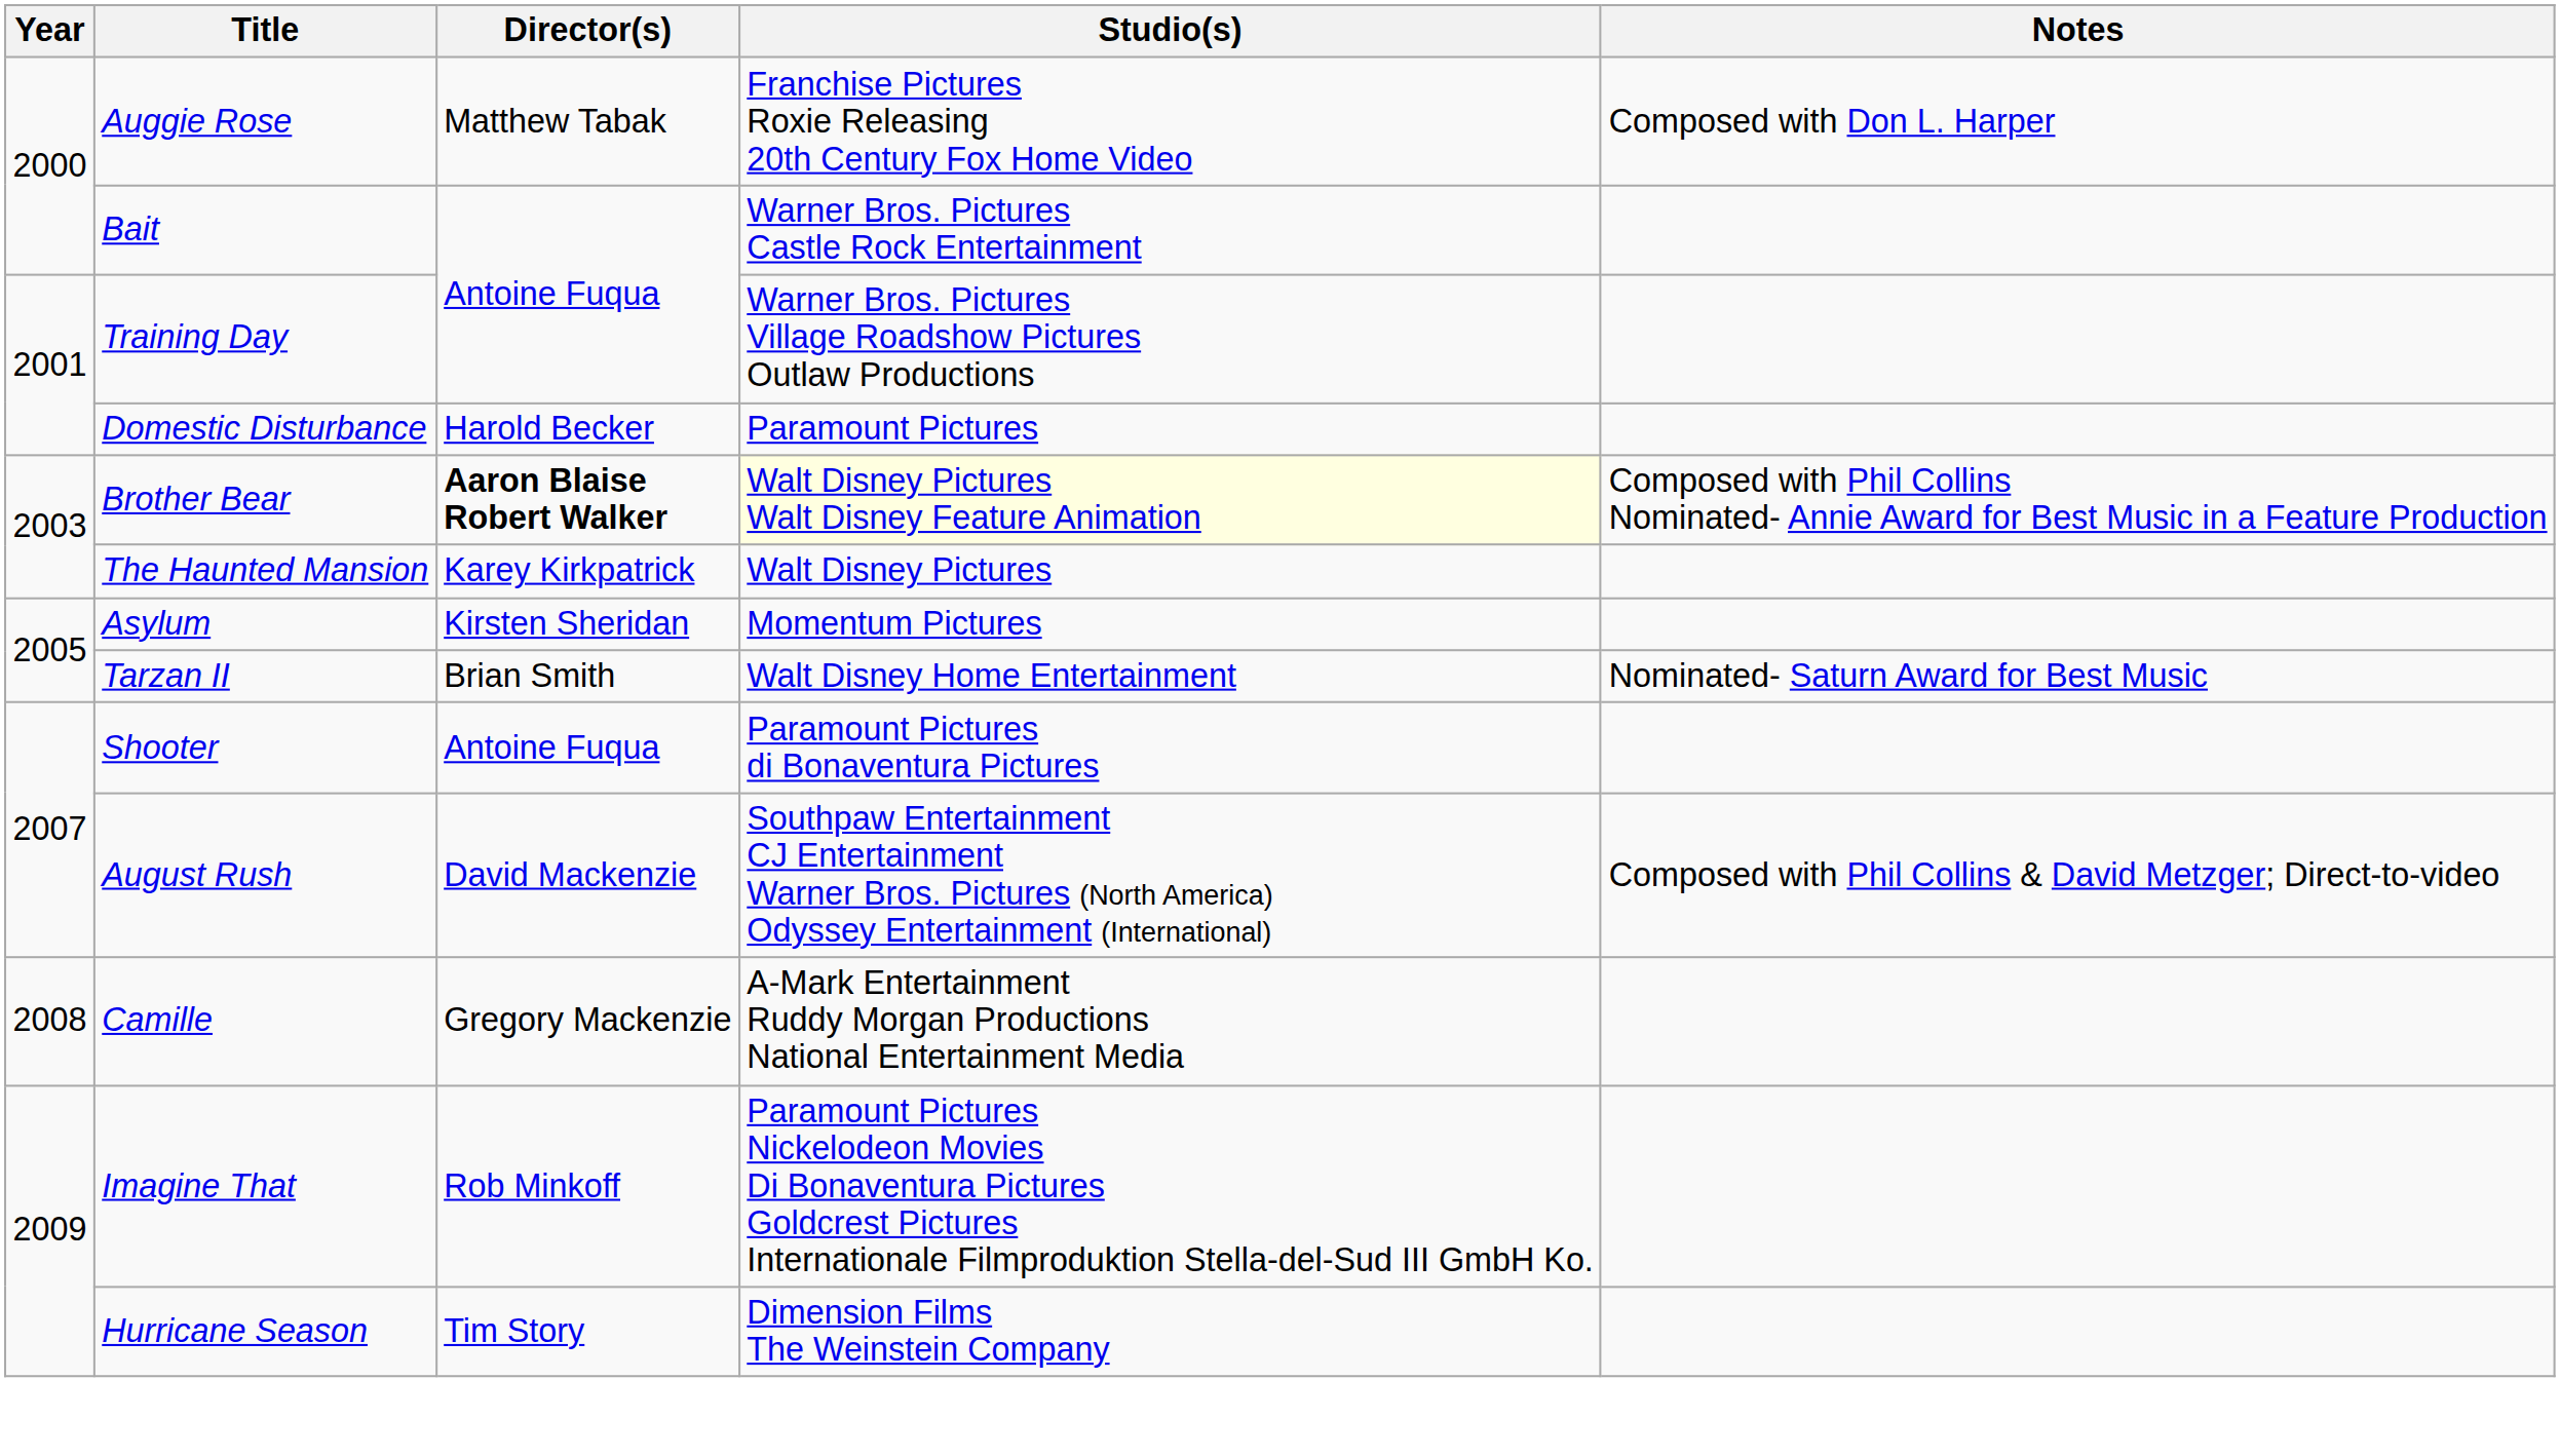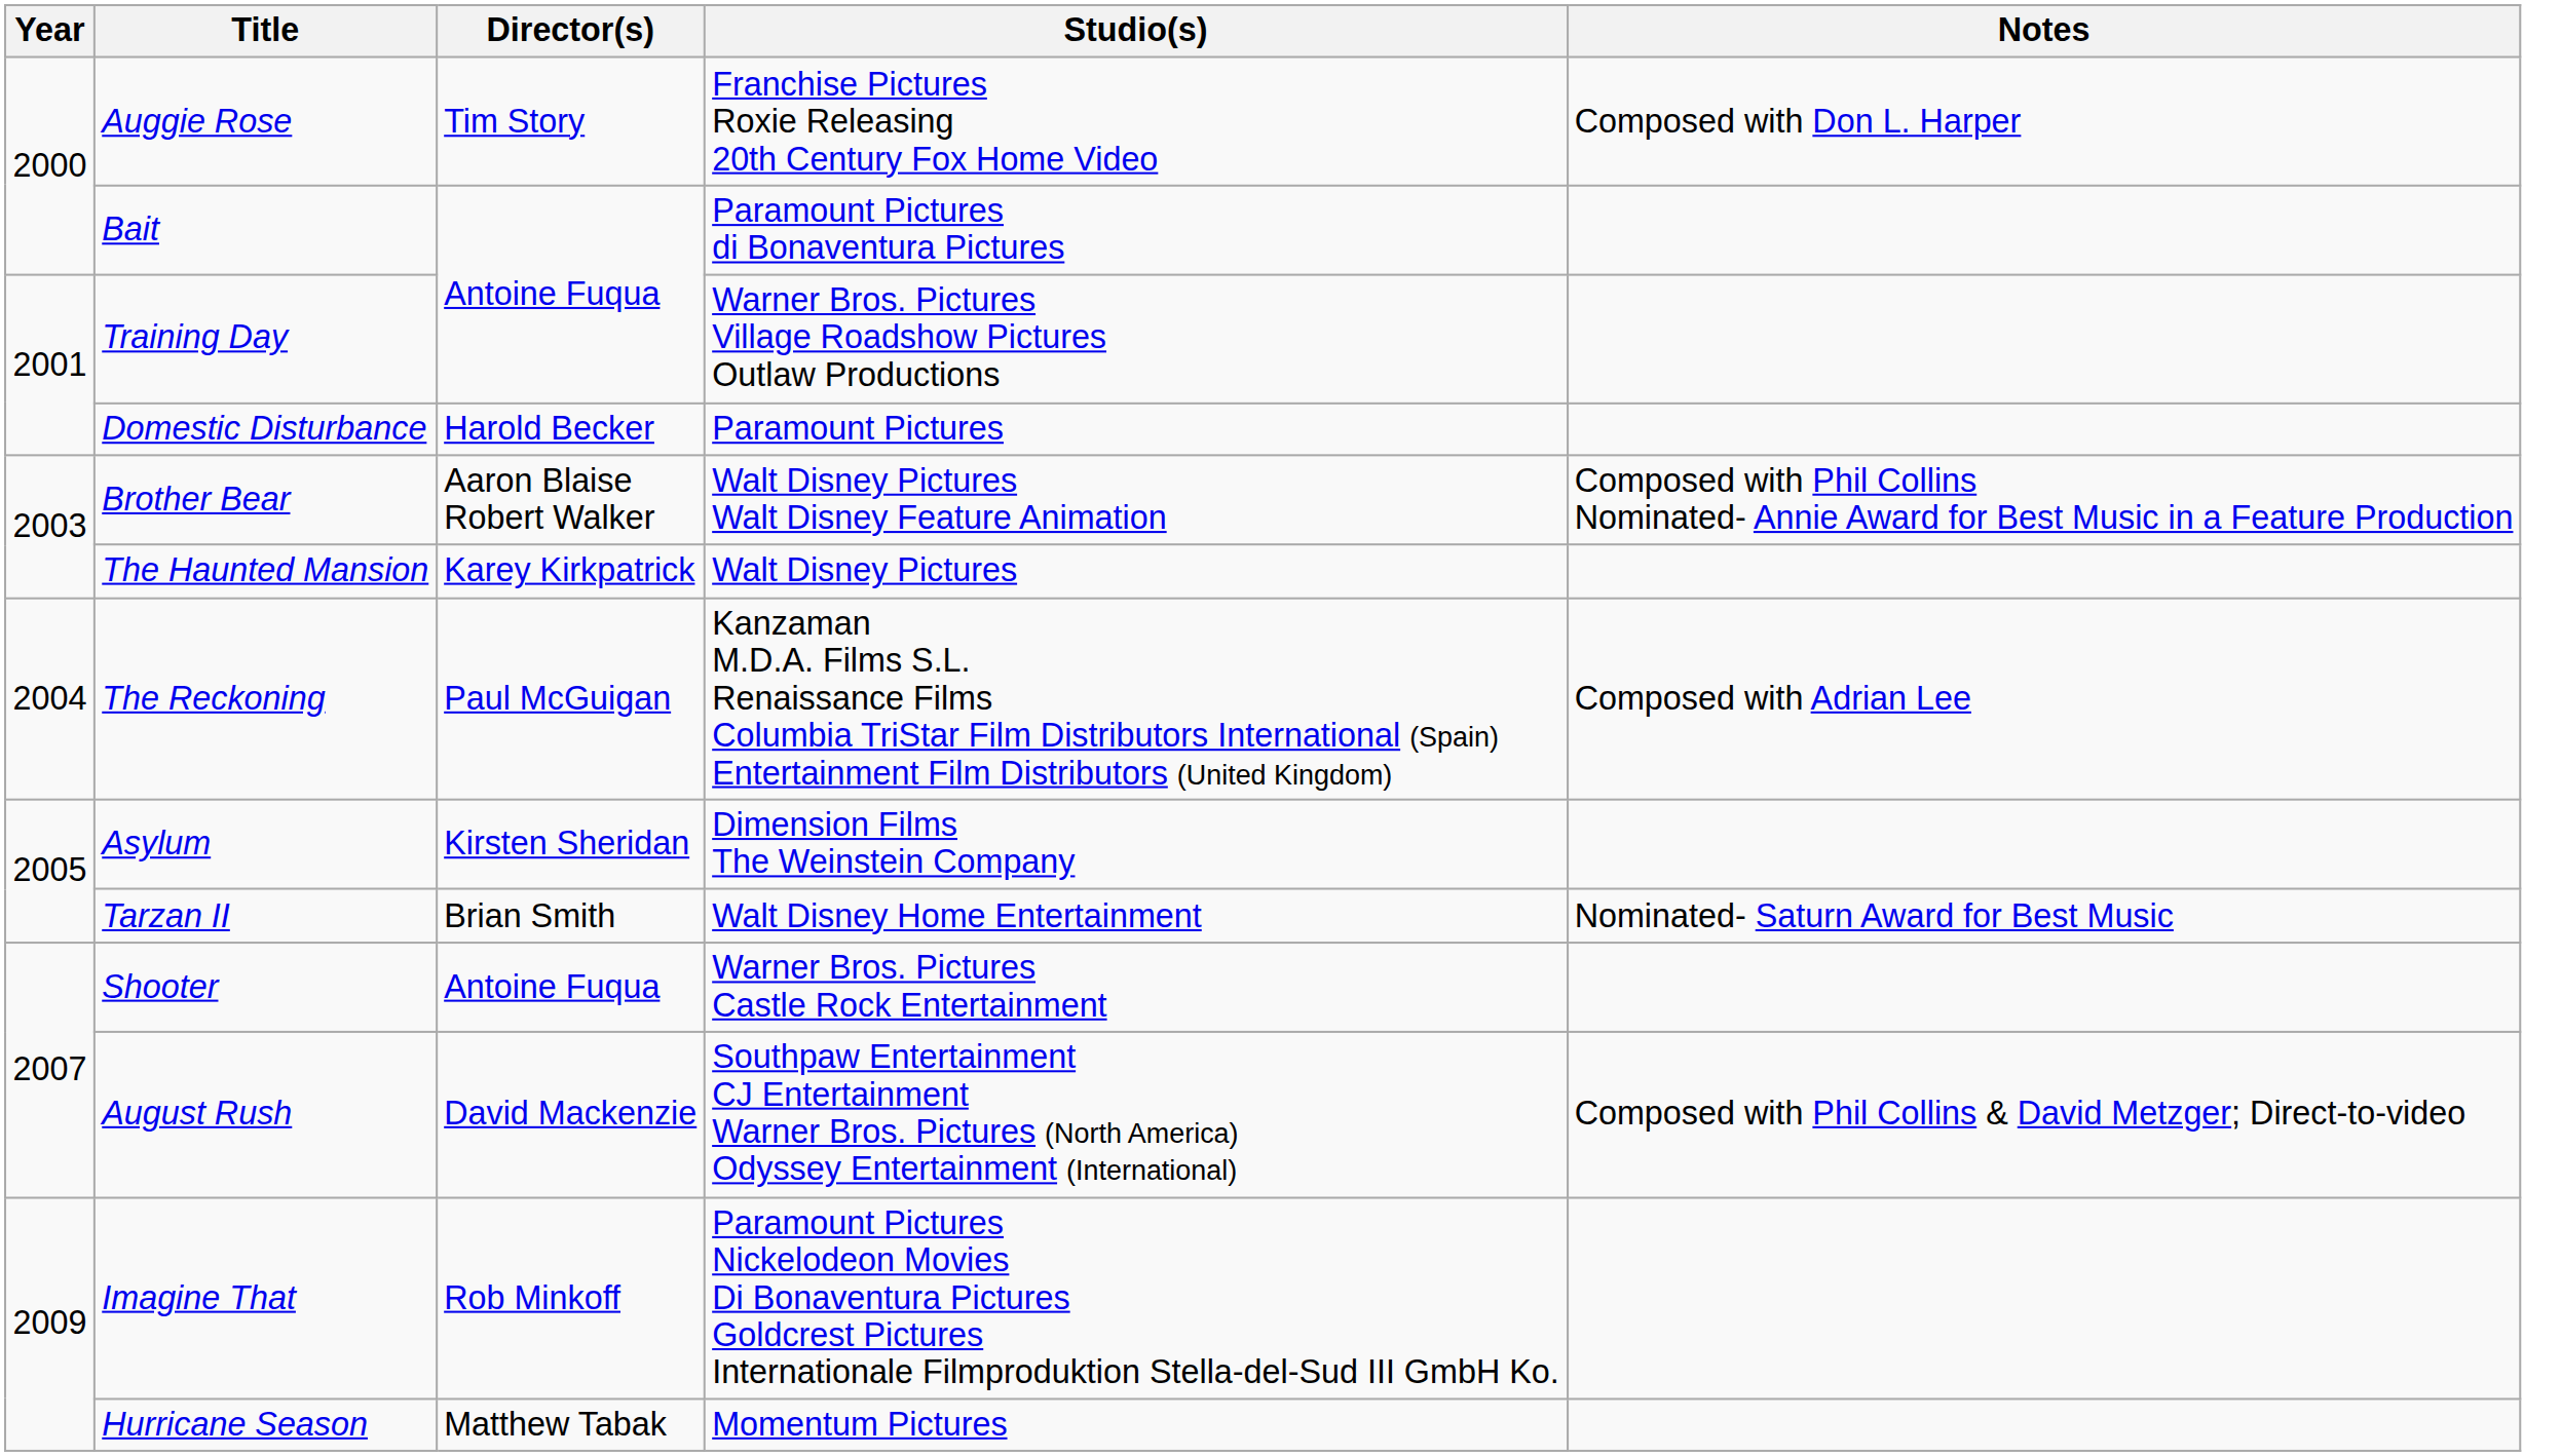Auggie Rose | Director(s): Matthew Tabak -> Tim Story
Bait | Studio(s): Warner Bros. Pictures Castle Rock Entertainment -> Paramount Pictures di Bonaventura Pictures
Brother Bear | Director(s): bold -> normal
Brother Bear | Studio(s): lightyellow background -> no background
+ row: 2004 | The Reckoning | Paul McGuigan | Kanzaman M.D.A. Films S.L. Renaissance Films Columbia TriStar Film Distributors International (Spain) Entertainment Film Distributors (United Kingdom) | Composed with Adrian Lee
Asylum | Studio(s): Momentum Pictures -> Dimension Films The Weinstein Company
Shooter | Studio(s): Paramount Pictures di Bonaventura Pictures -> Warner Bros. Pictures Castle Rock Entertainment
- row: 2008 | Camille | Gregory Mackenzie | A-Mark Entertainment Ruddy Morgan Productions National Entertainment Media
Hurricane Season | Director(s): Tim Story -> Matthew Tabak
Hurricane Season | Studio(s): Dimension Films The Weinstein Company -> Momentum Pictures
